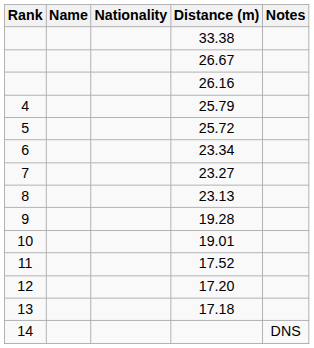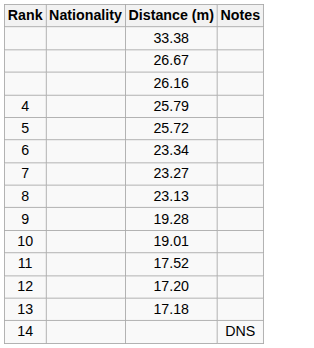- column: Name
